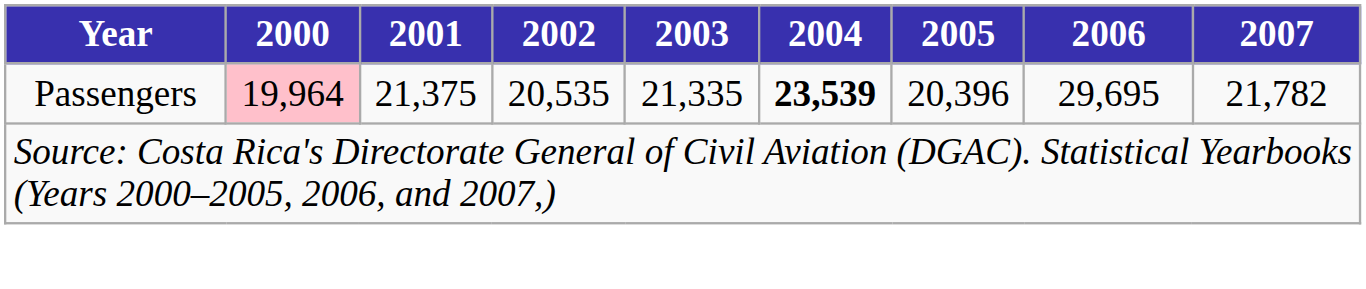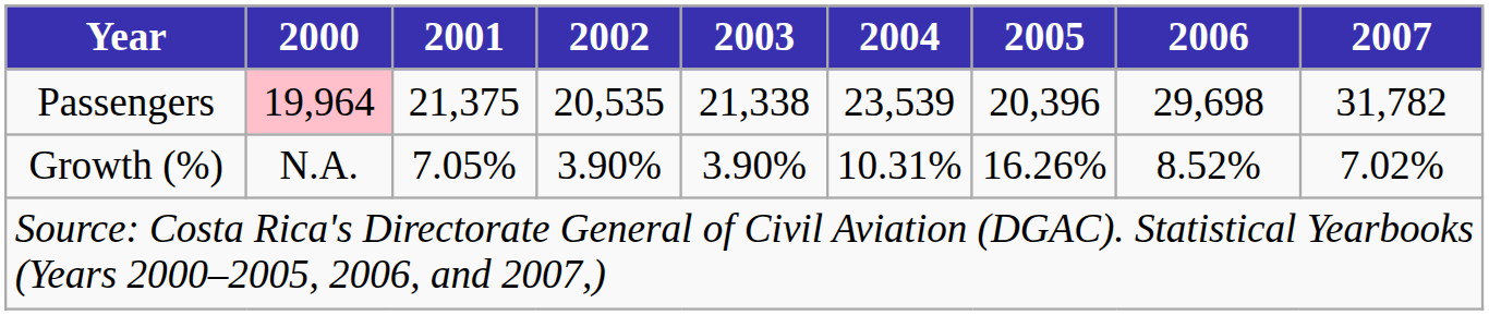Passengers | 2003: 21,335 -> 21,338
Passengers | 2004: bold -> normal
Passengers | 2006: 29,695 -> 29,698
Passengers | 2007: 21,782 -> 31,782
+ row: Growth (%) | N.A. | 7.05% | 3.90% | 3.90% | 10.31% | 16.26% | 8.52% | 7.02%
